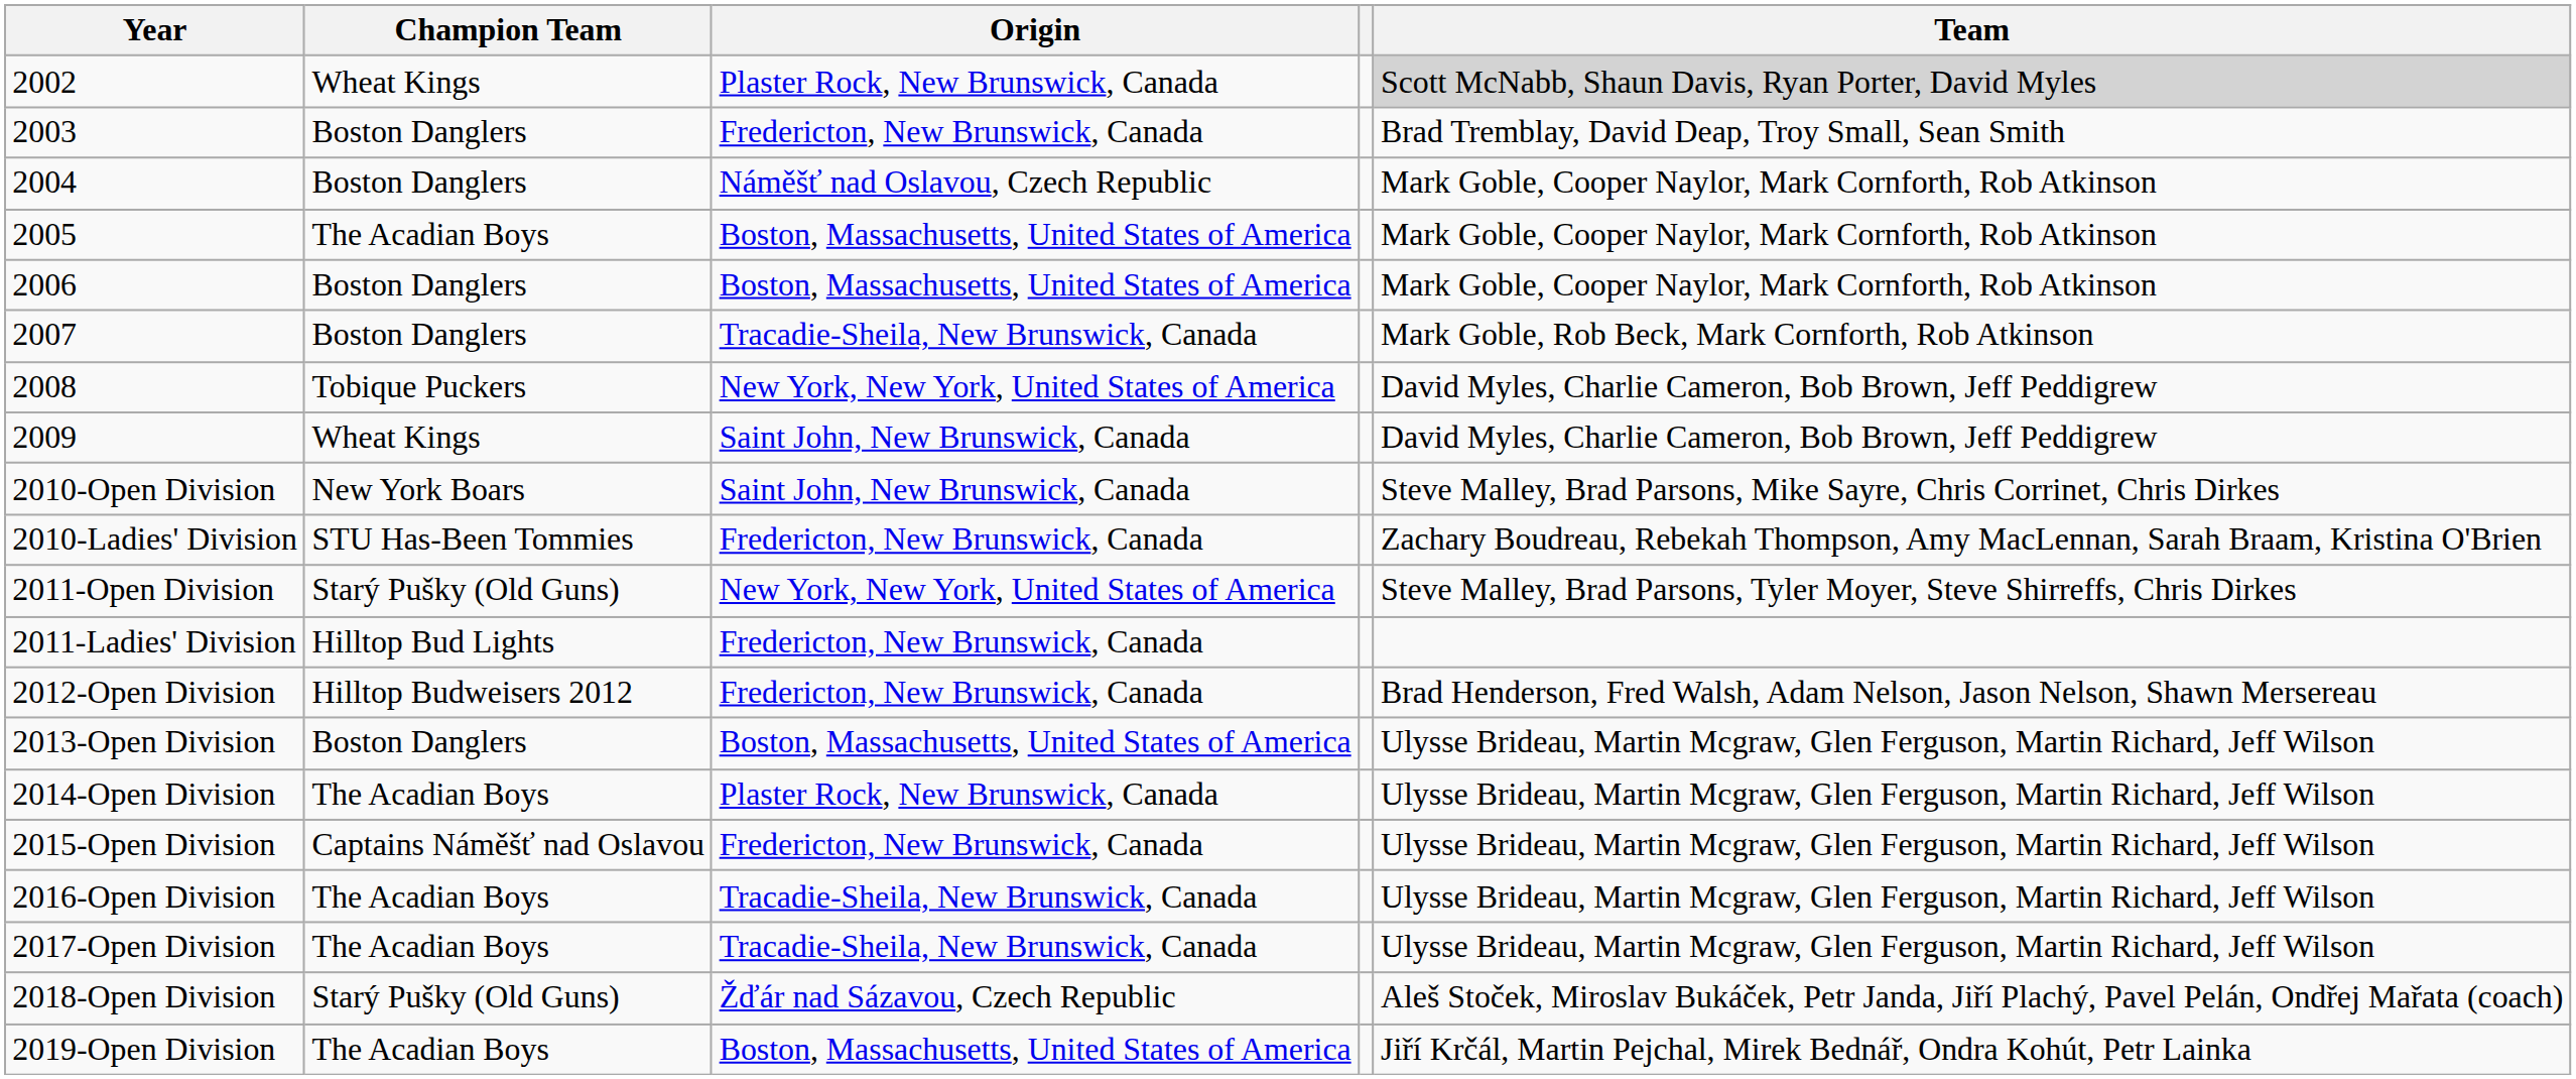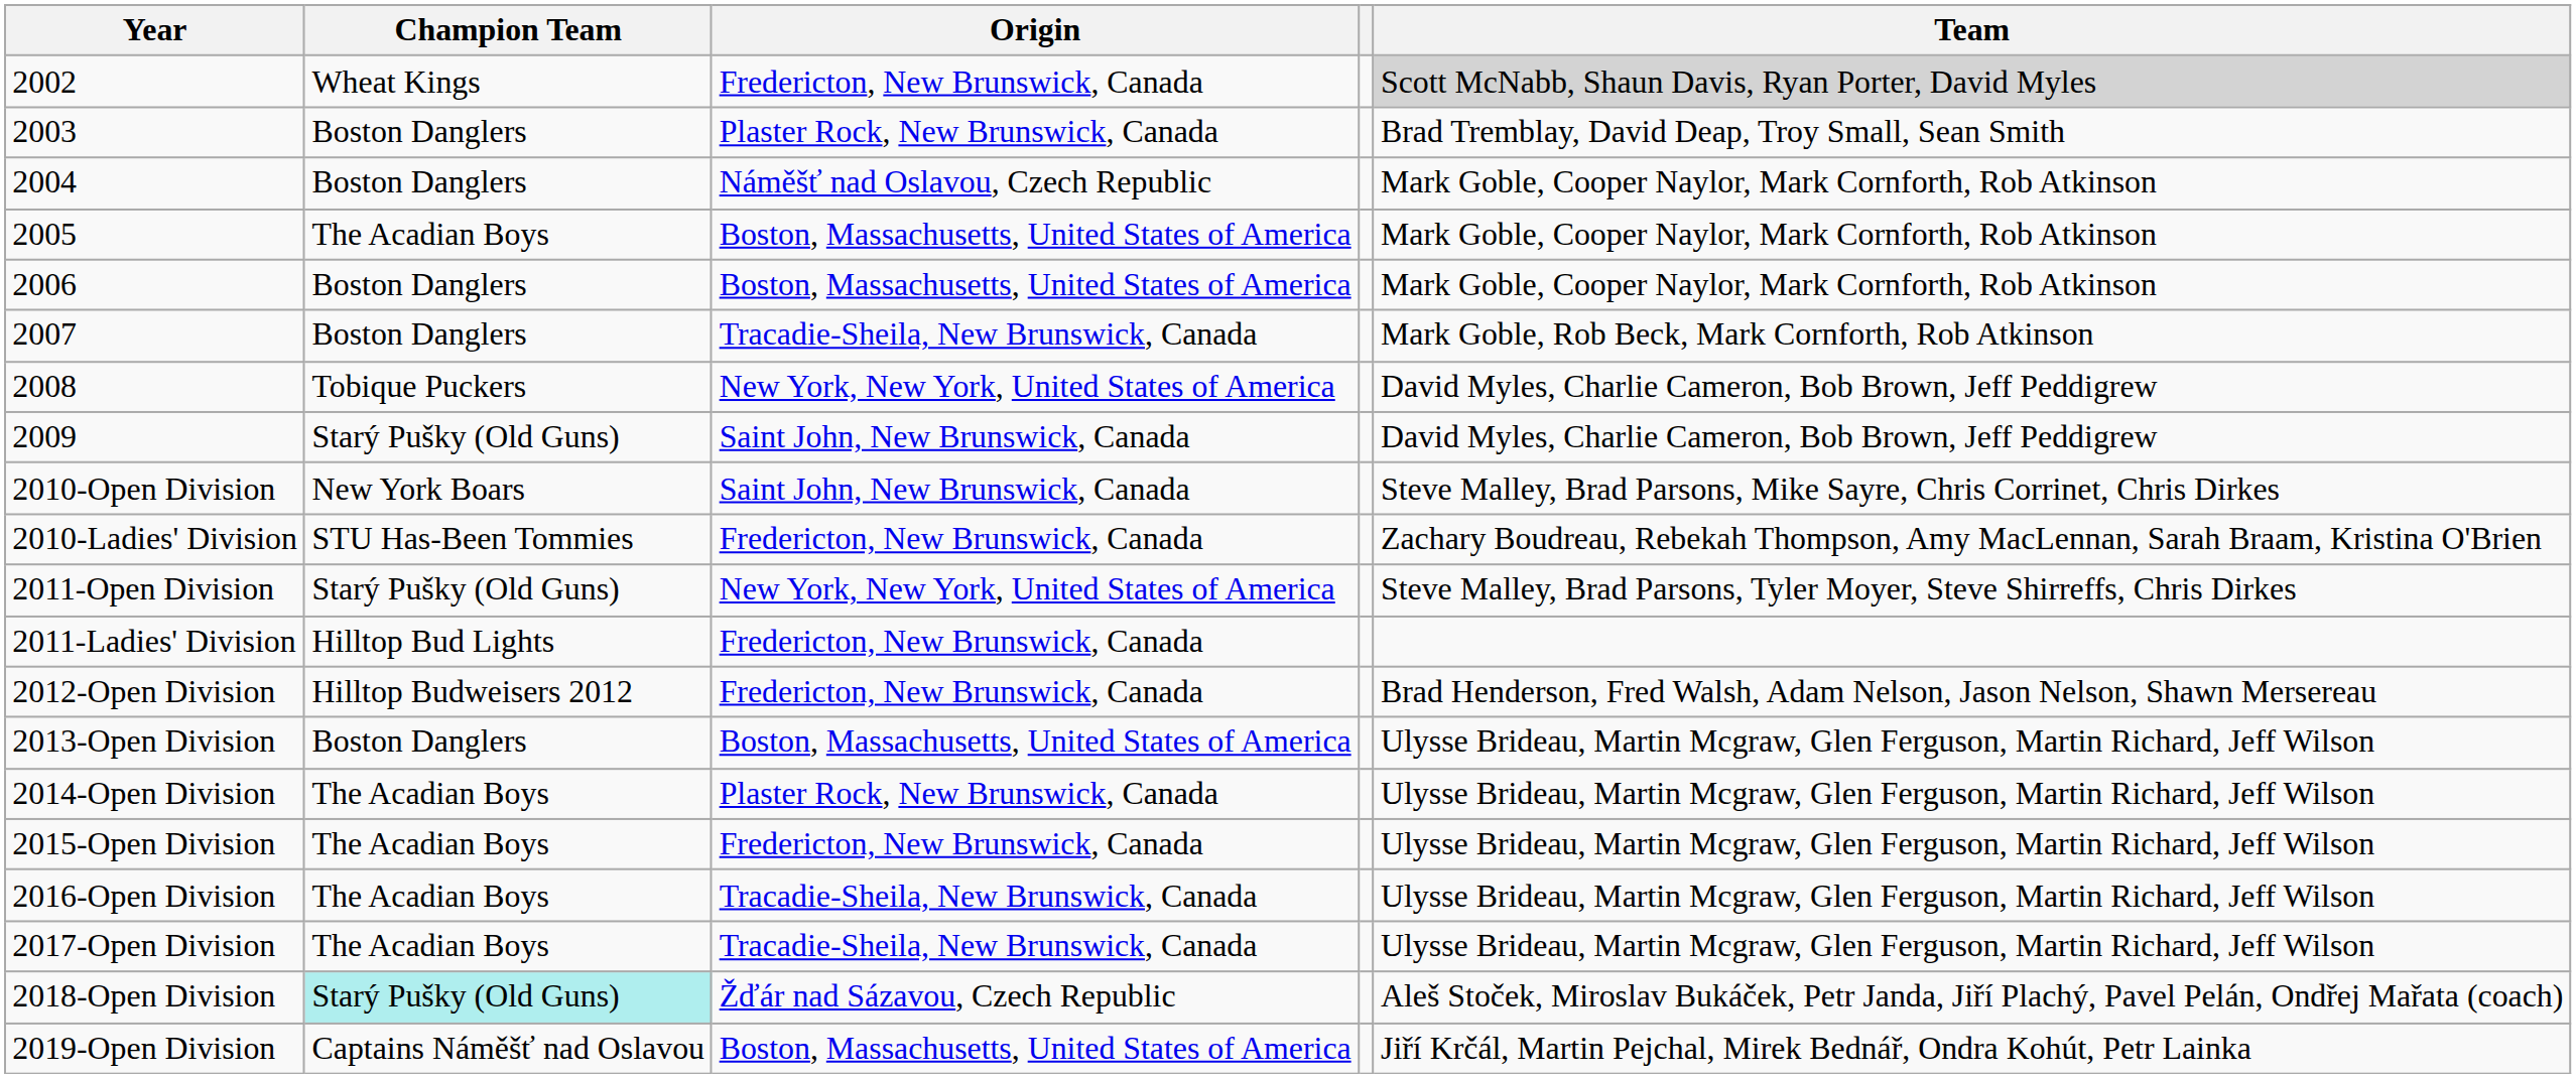2002 | Origin: Plaster Rock, New Brunswick, Canada -> Fredericton, New Brunswick, Canada
2003 | Origin: Fredericton, New Brunswick, Canada -> Plaster Rock, New Brunswick, Canada
2009 | Champion Team: Wheat Kings -> Starý Pušky (Old Guns)
2015-Open Division | Champion Team: Captains Náměšť nad Oslavou -> The Acadian Boys
2018-Open Division | Champion Team: no background -> paleturquoise background
2019-Open Division | Champion Team: The Acadian Boys -> Captains Náměšť nad Oslavou
